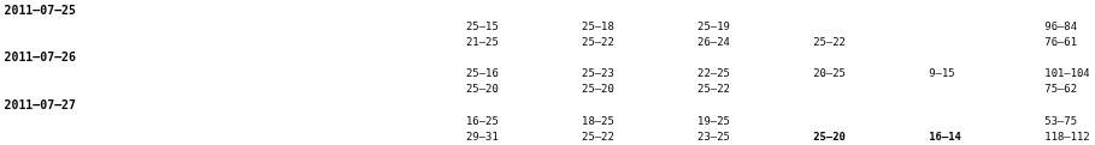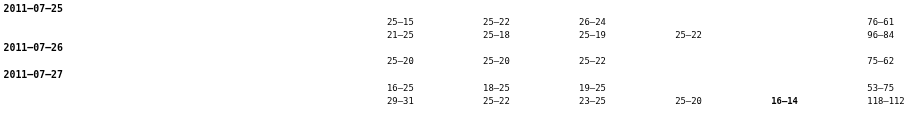25–15 | column 5: 25–18 -> 25–22
25–15 | column 6: 25–19 -> 26–24
25–15 | column 9: 96–84 -> 76–61
21–25 | column 5: 25–22 -> 25–18
21–25 | column 6: 26–24 -> 25–19
21–25 | column 9: 76–61 -> 96–84
- row: 25–16 | 25–23 | 22–25 | 20–25 | 9–15 | 101–104
29–31 | column 7: bold -> normal
